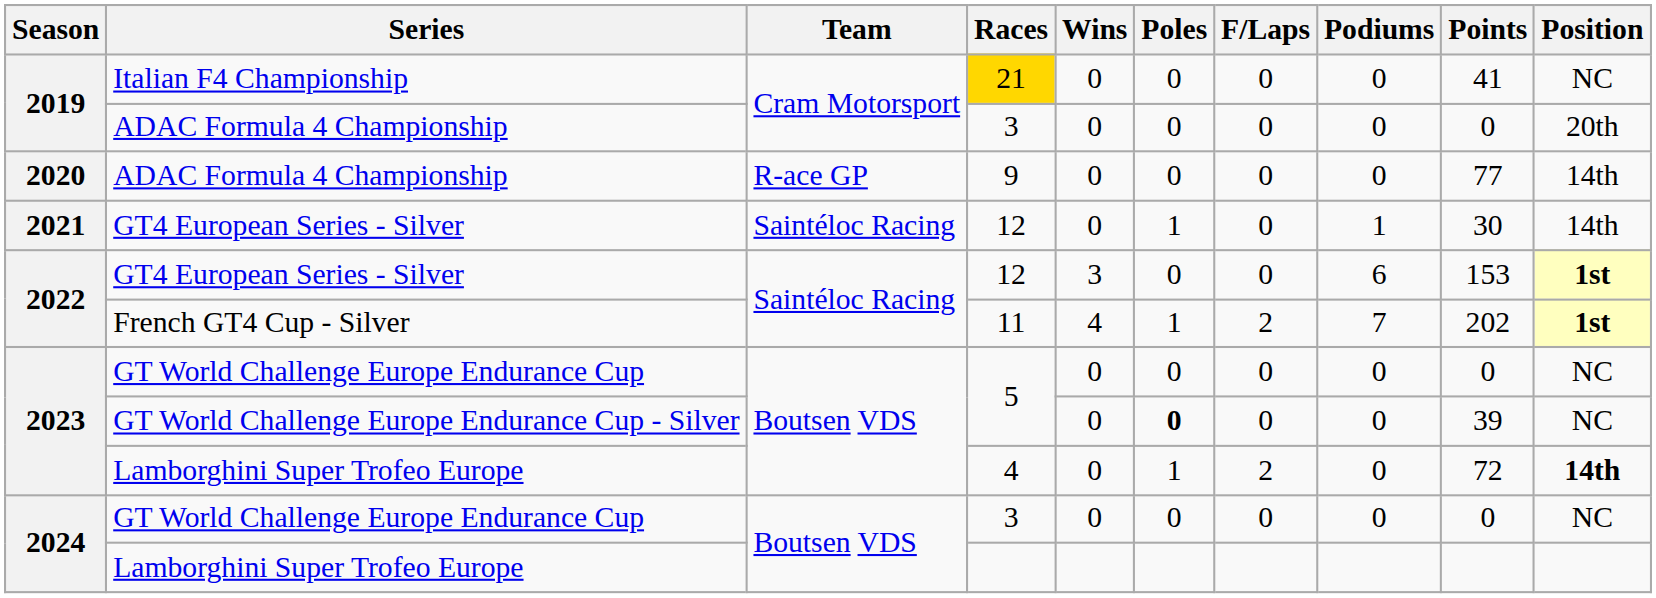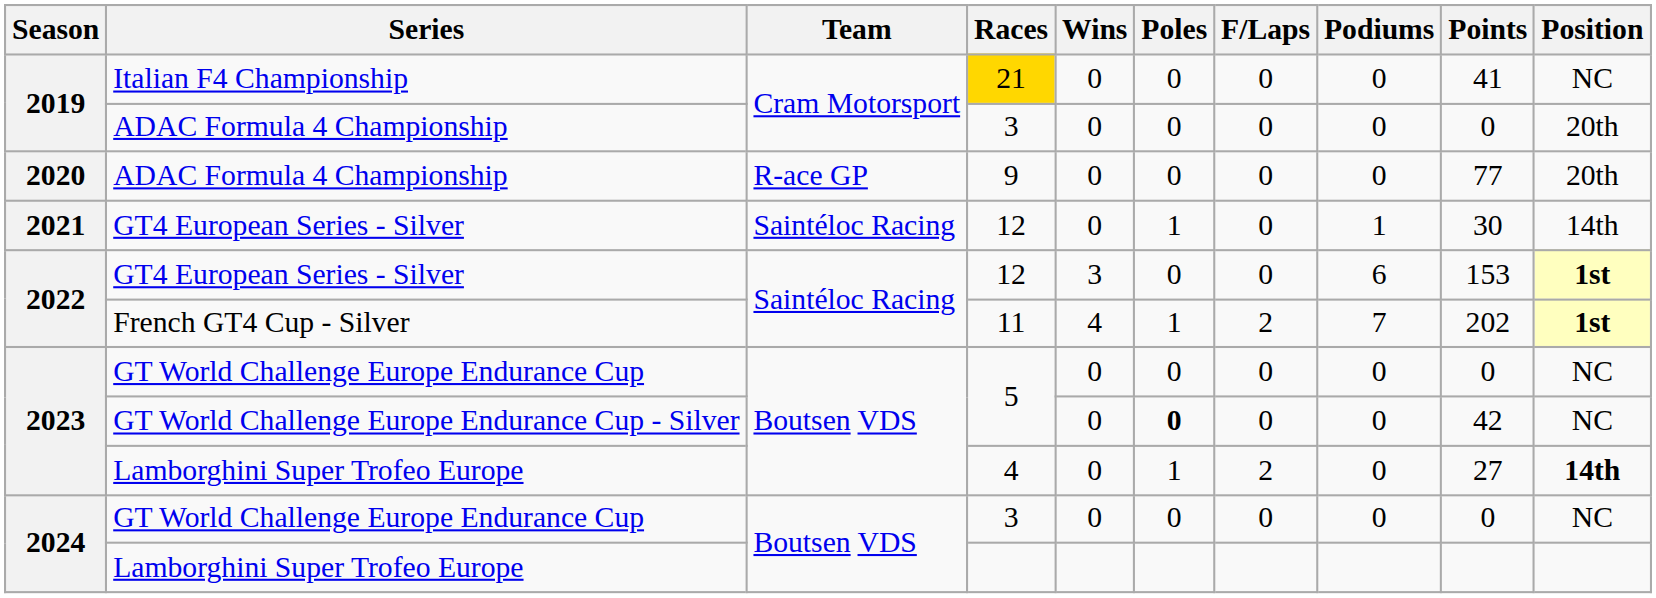2020 / ADAC Formula 4 Championship | Position: 14th -> 20th
GT World Challenge Europe Endurance Cup - Silver | Points: 39 -> 42
2023 / Lamborghini Super Trofeo Europe | Points: 72 -> 27
